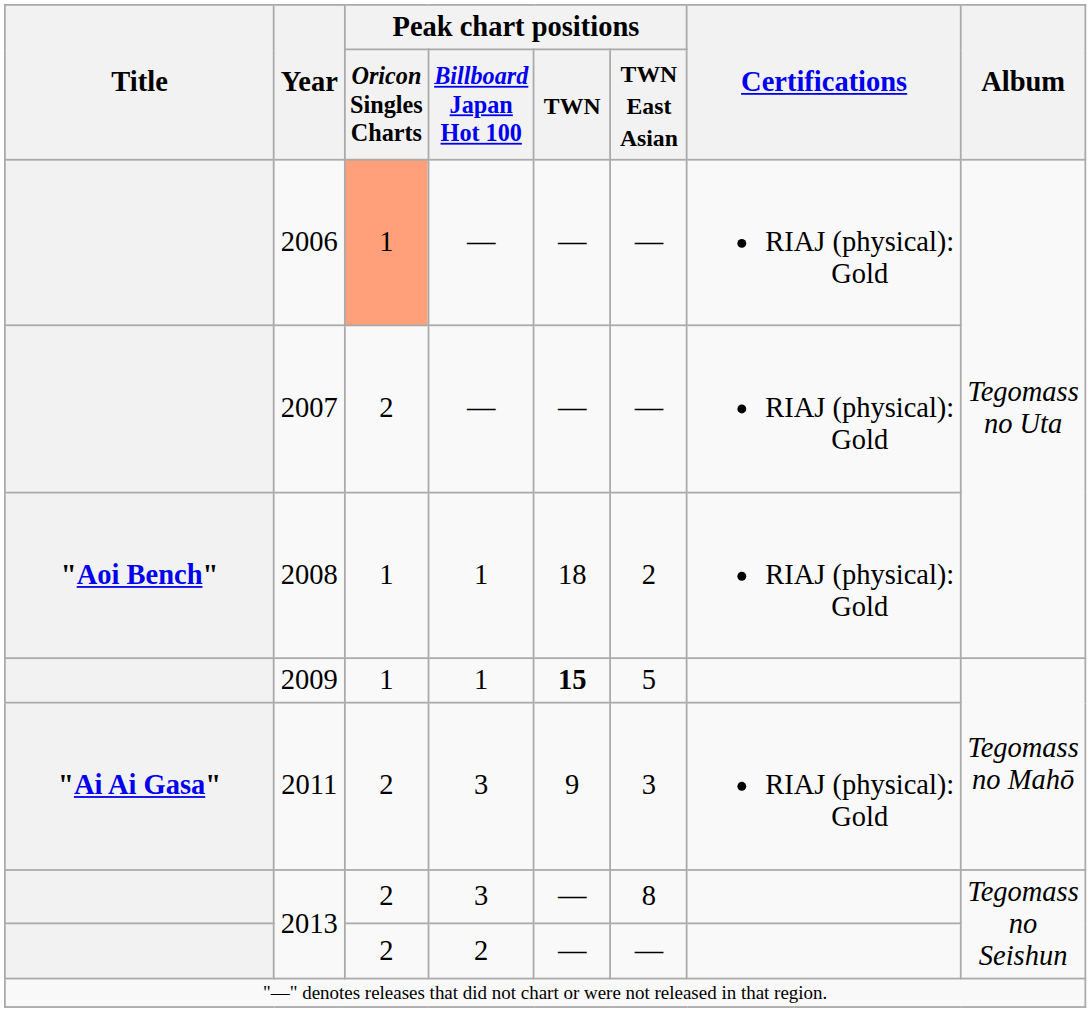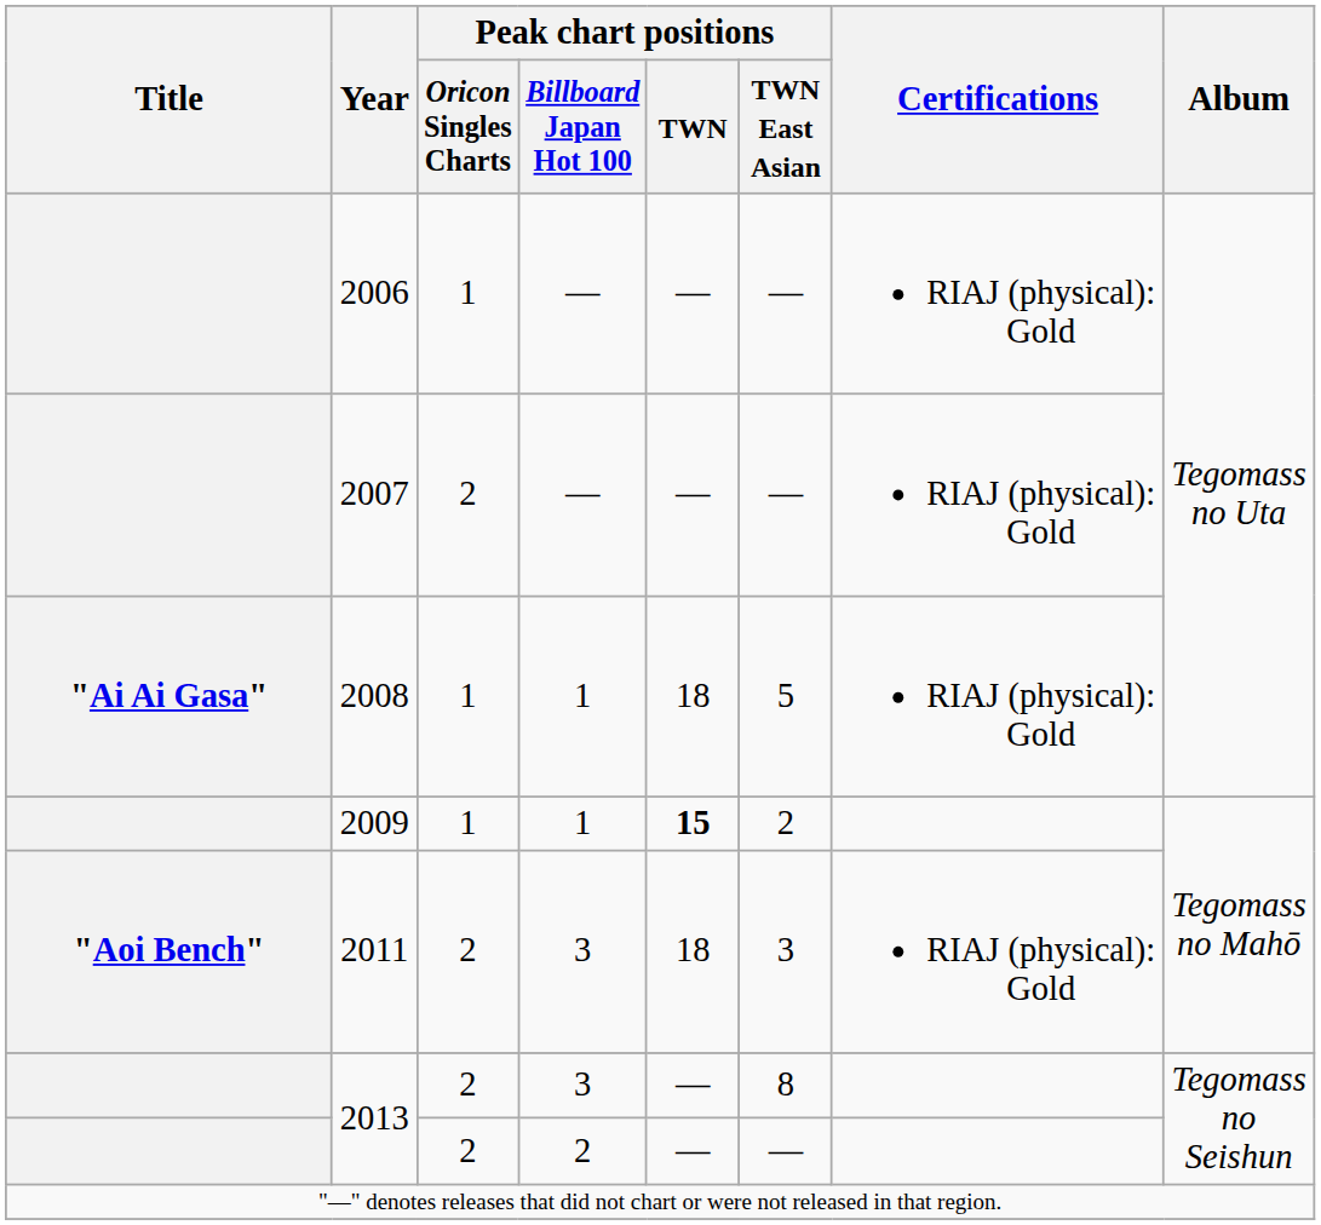2006 | Peak chart positions / Oricon Singles Charts: lightsalmon background -> no background
2008 | Title: "Aoi Bench" -> "Ai Ai Gasa"
2008 | Peak chart positions / TWN East Asian: 2 -> 5
2009 | Peak chart positions / TWN East Asian: 5 -> 2
2011 | Title: "Ai Ai Gasa" -> "Aoi Bench"
2011 | Peak chart positions / TWN: 9 -> 18
